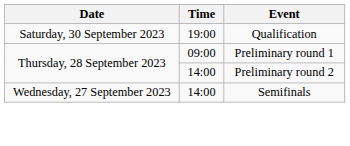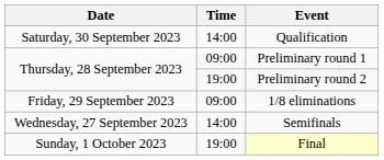Qualification | Time: 19:00 -> 14:00
Preliminary round 2 | Time: 14:00 -> 19:00
+ row: Friday, 29 September 2023 | 09:00 | 1/8 eliminations
+ row: Sunday, 1 October 2023 | 19:00 | Final
